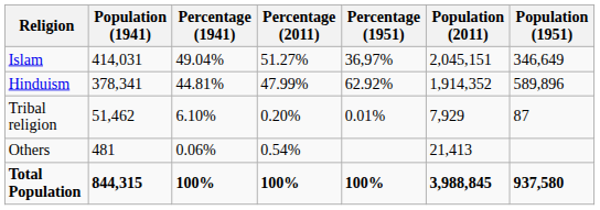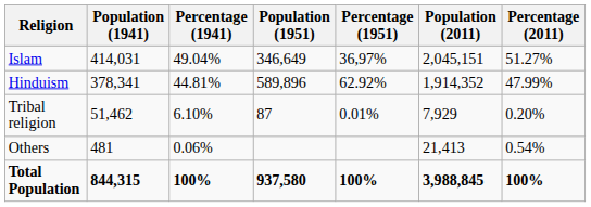columns swapped: Population (1951) <-> Percentage (2011)
